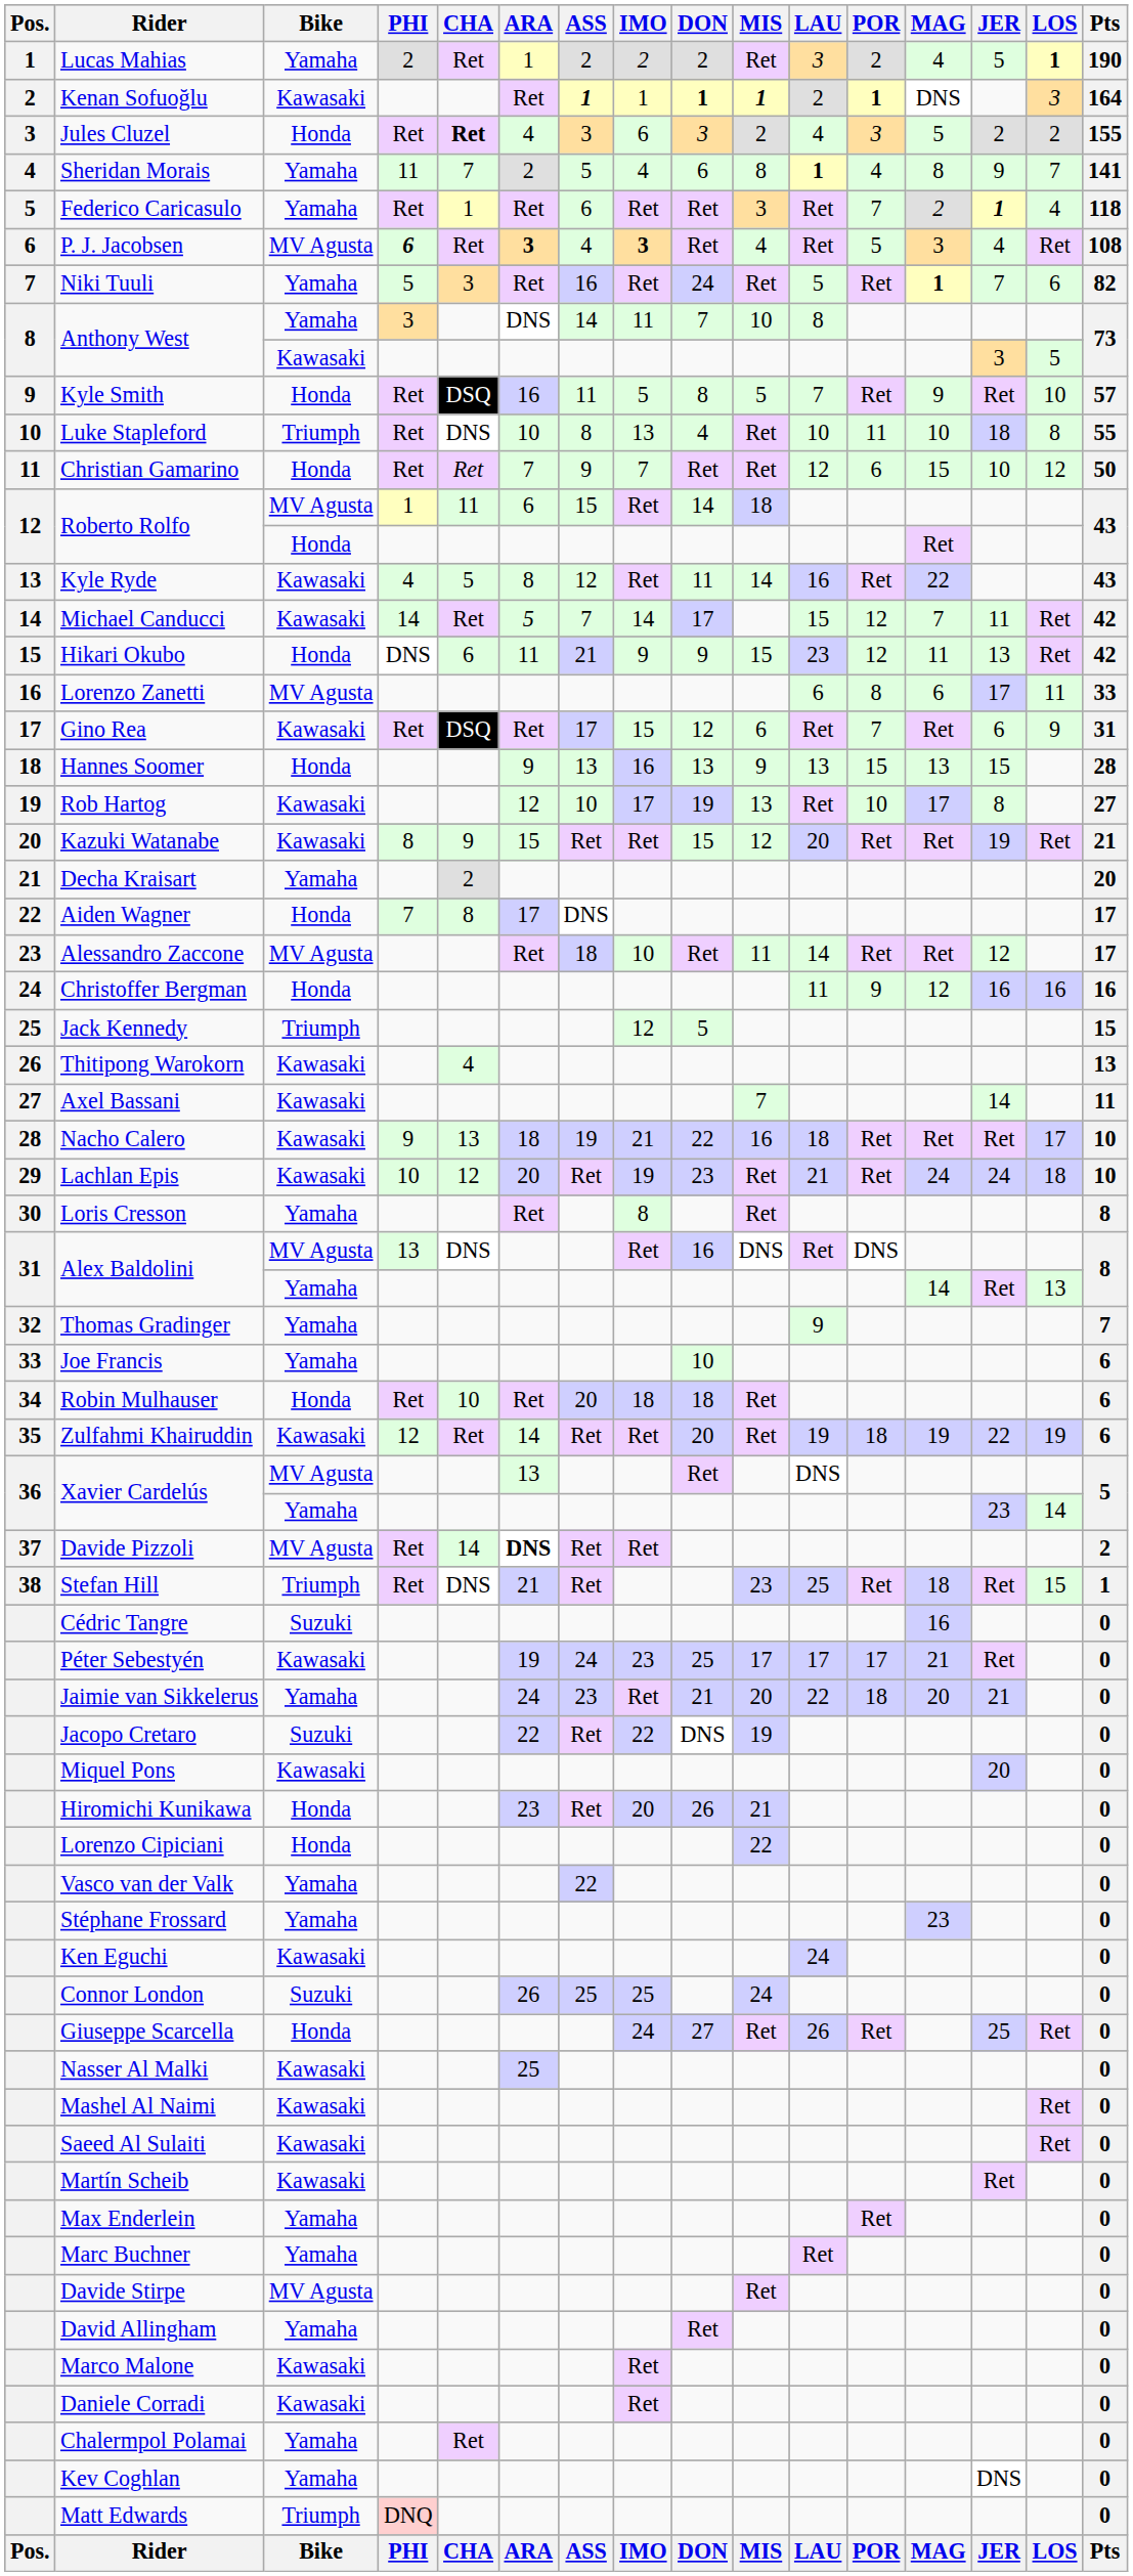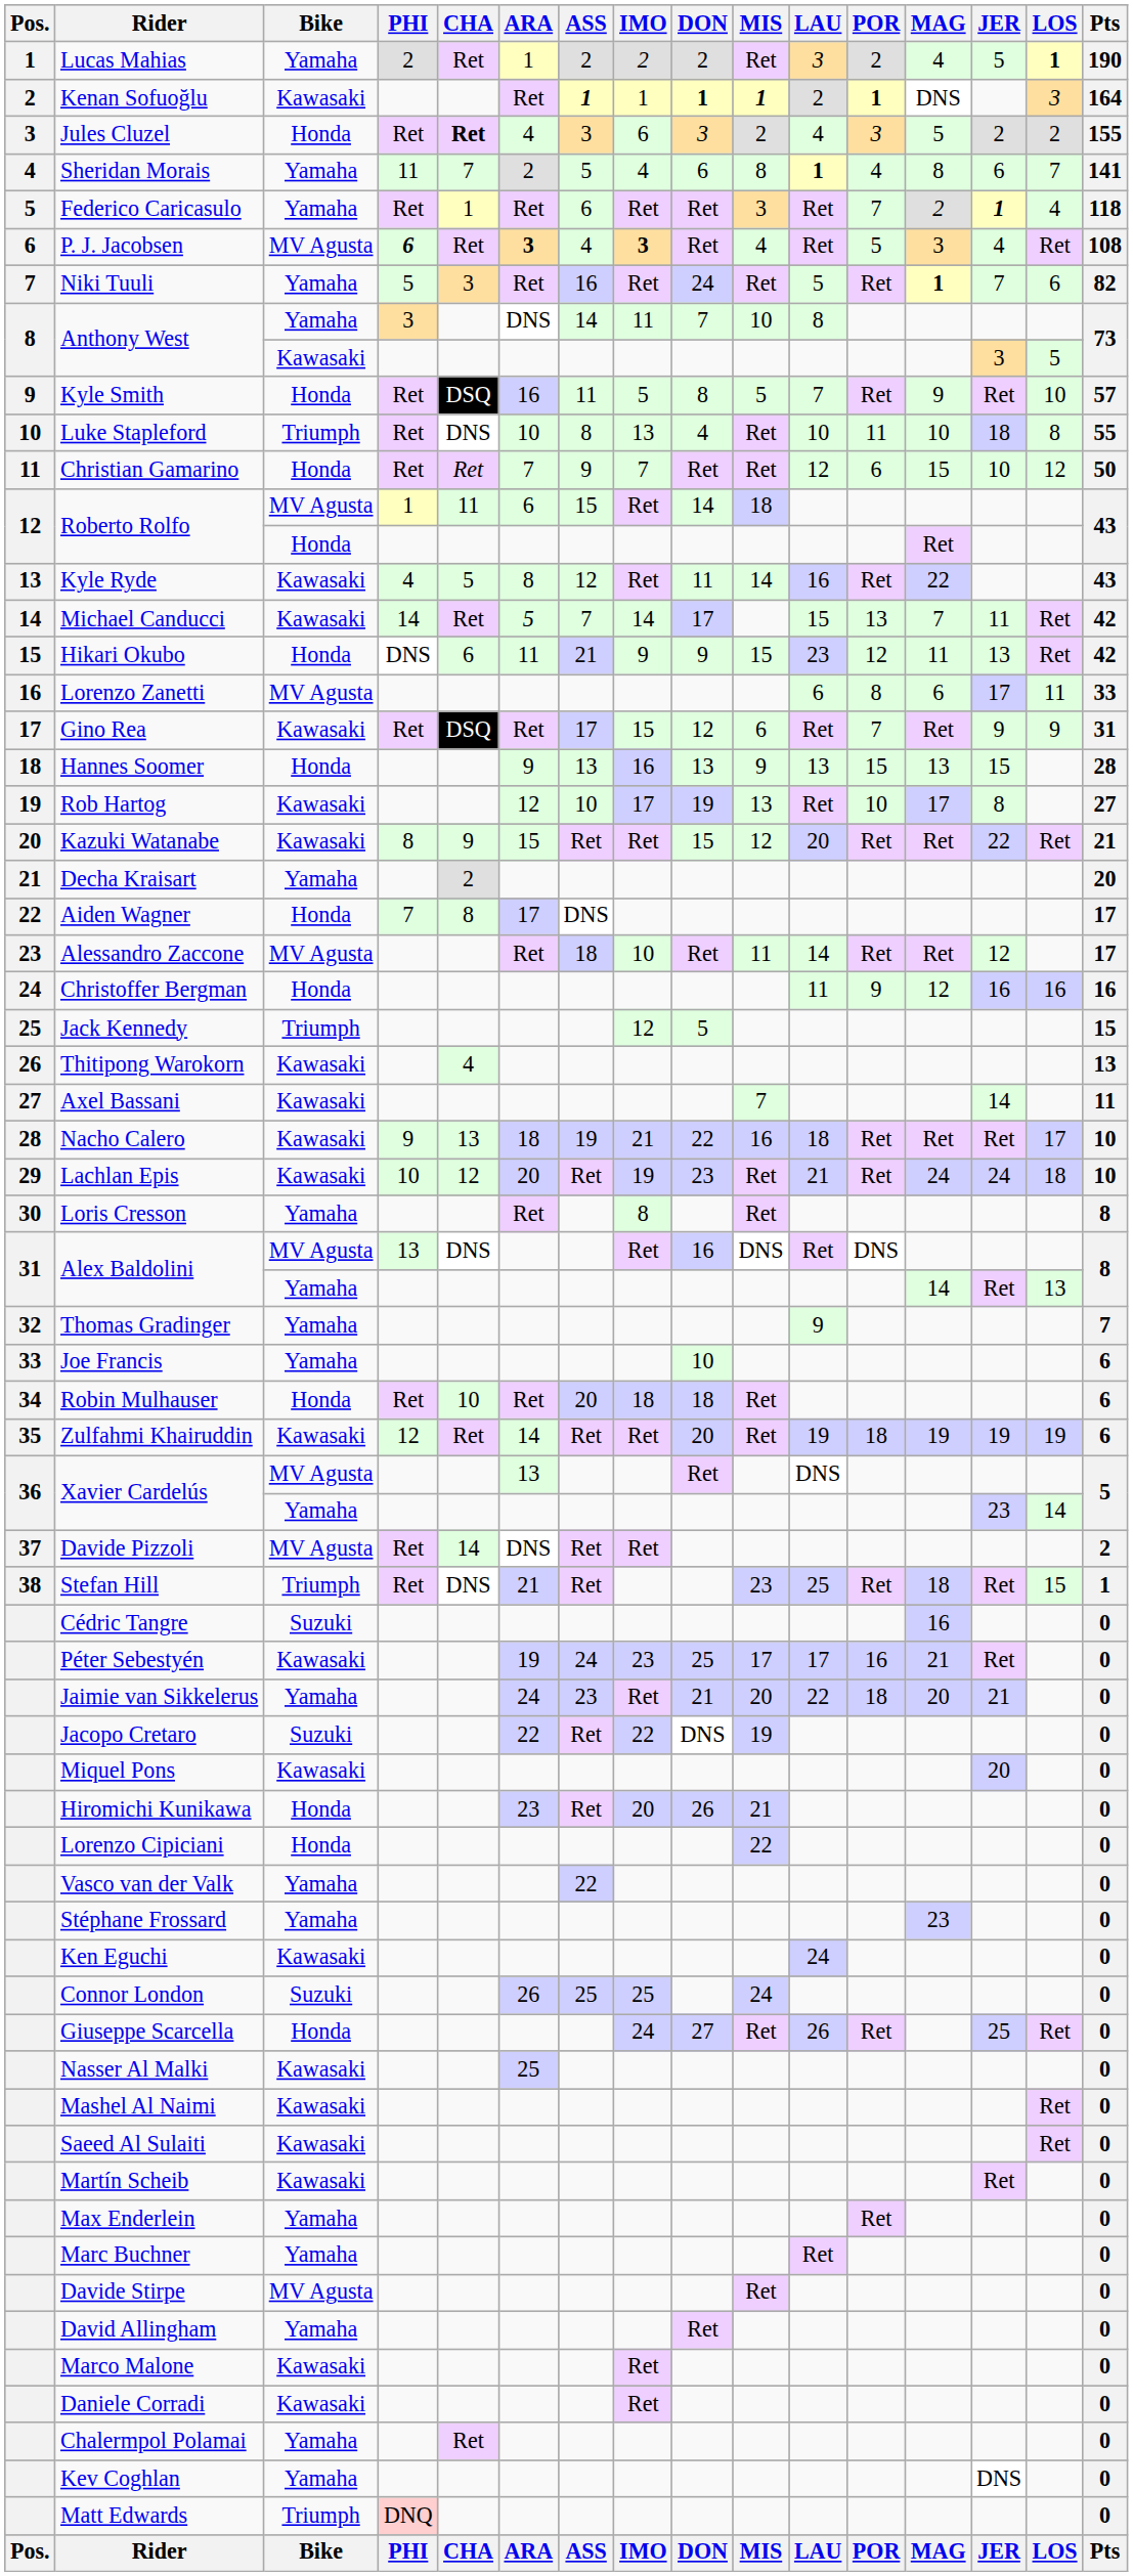Sheridan Morais | JER: 9 -> 6
Michael Canducci | POR: 12 -> 13
Gino Rea | JER: 6 -> 9
Kazuki Watanabe | JER: 19 -> 22
Zulfahmi Khairuddin | JER: 22 -> 19
Davide Pizzoli | ARA: bold -> normal
Péter Sebestyén | POR: 17 -> 16
